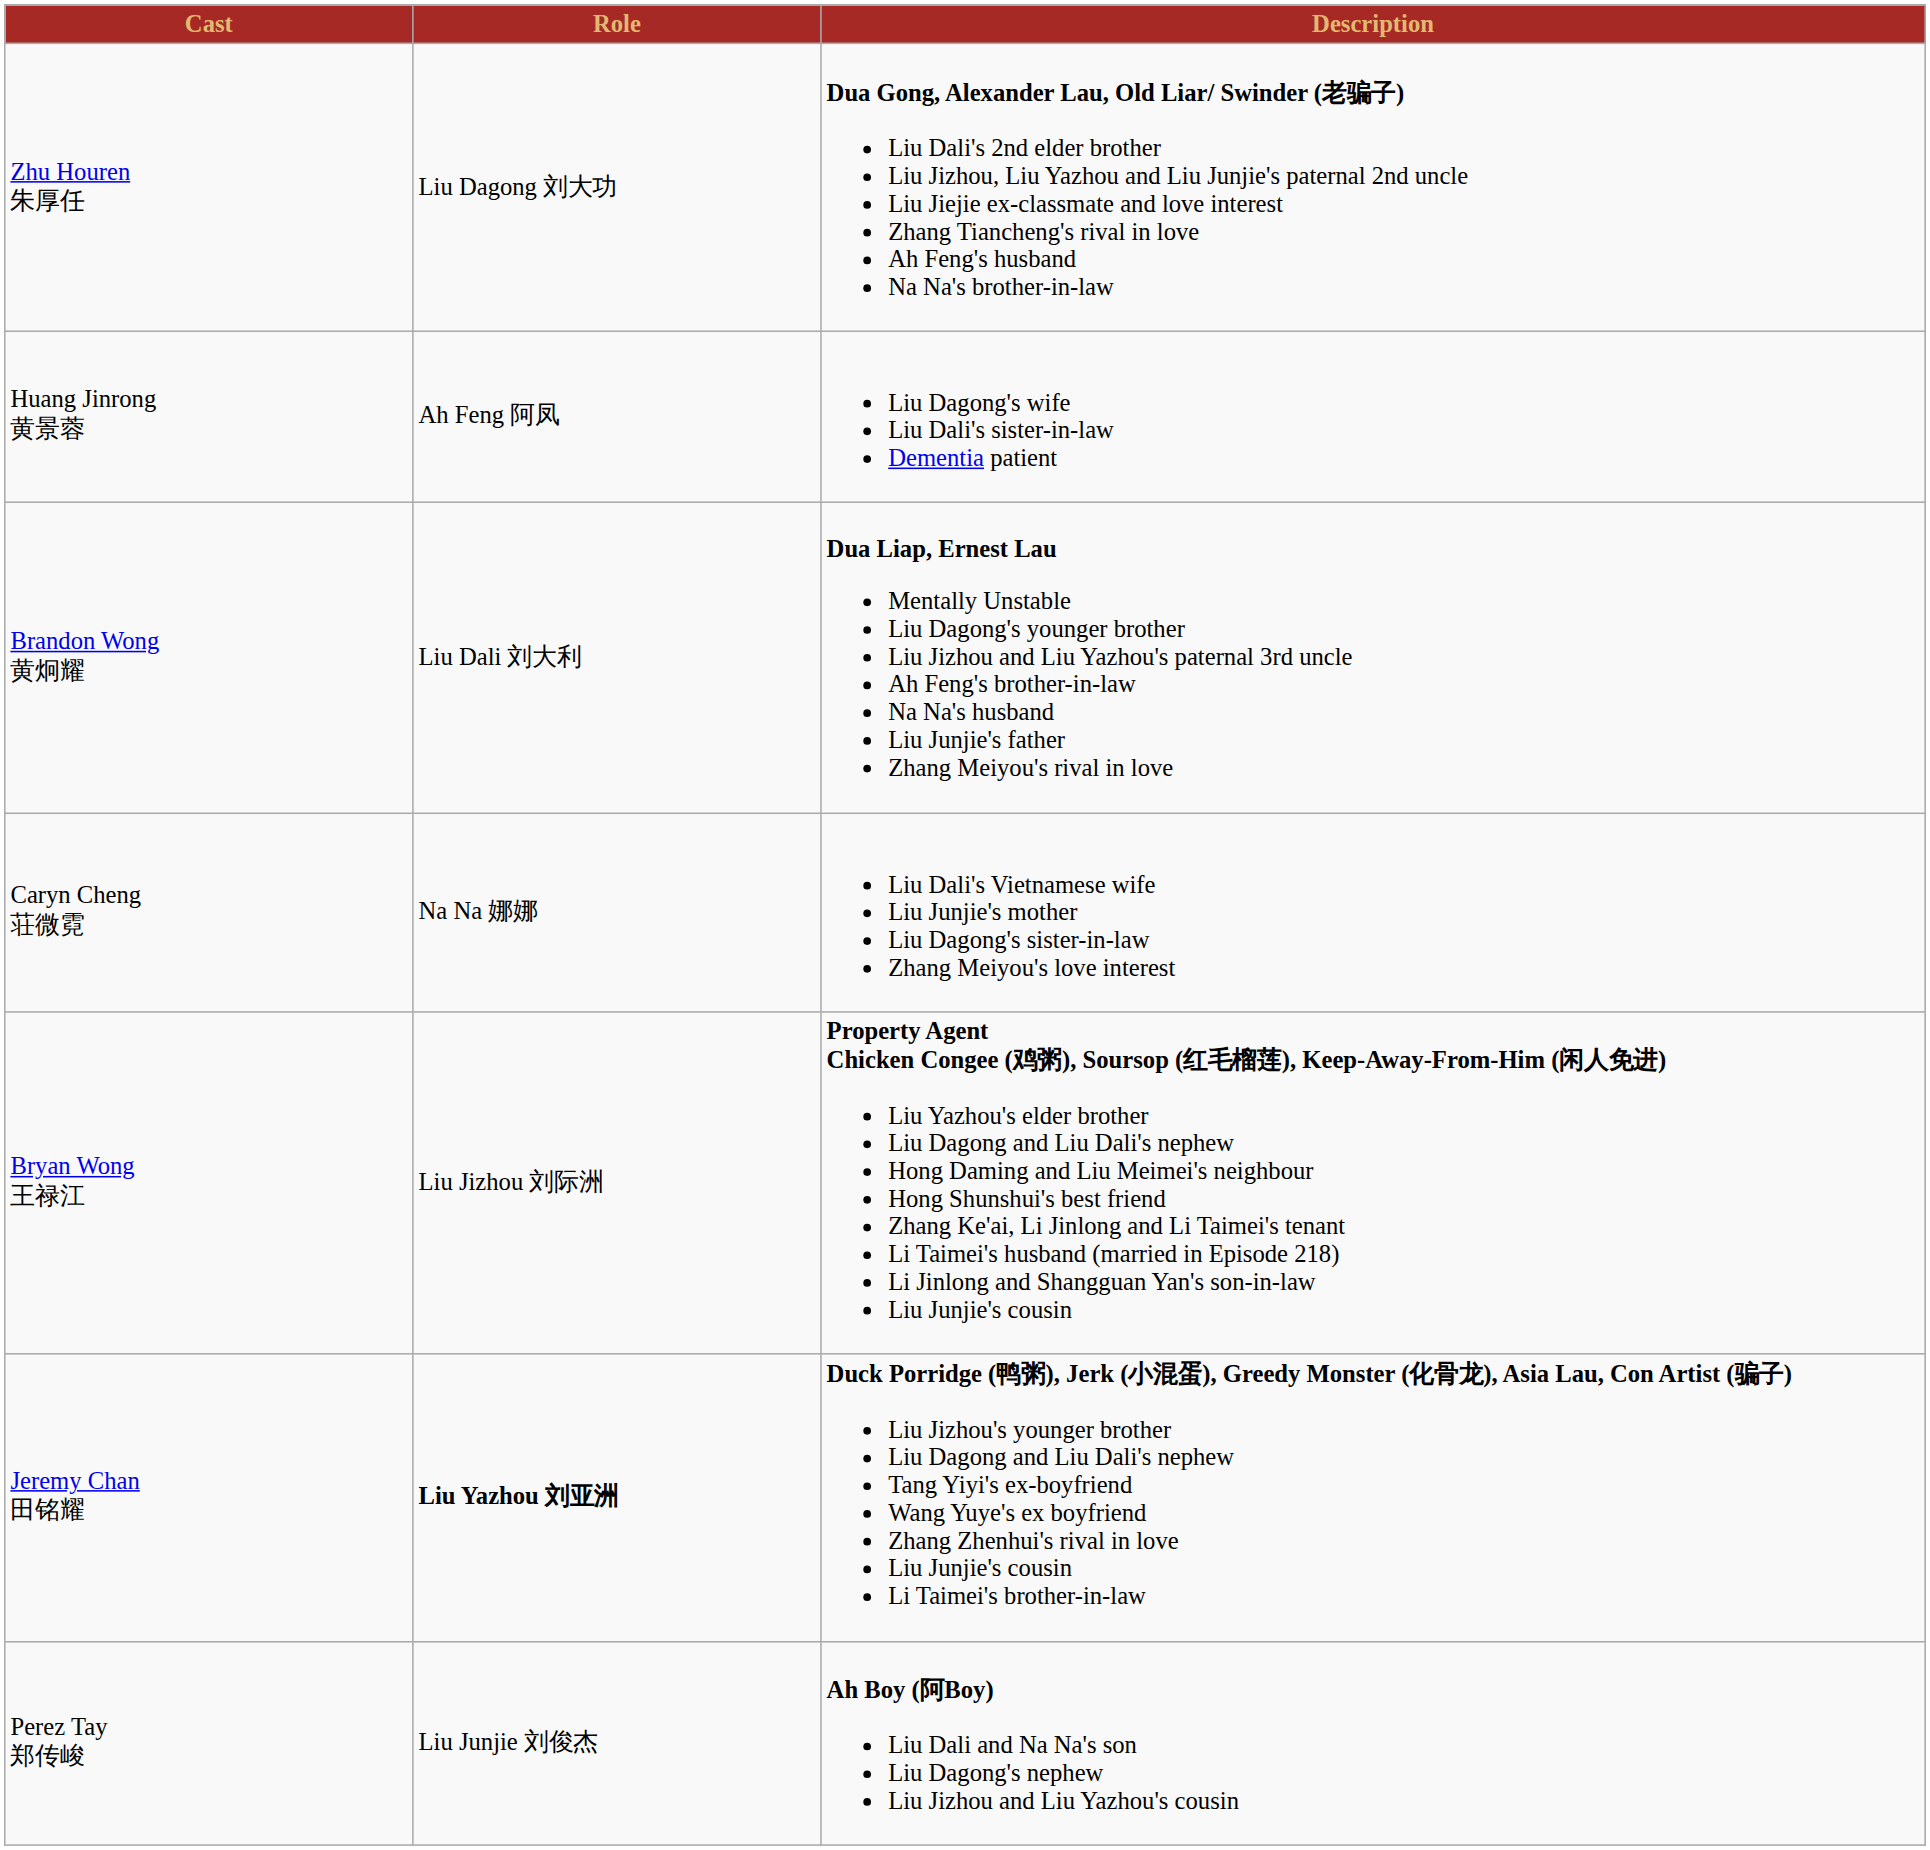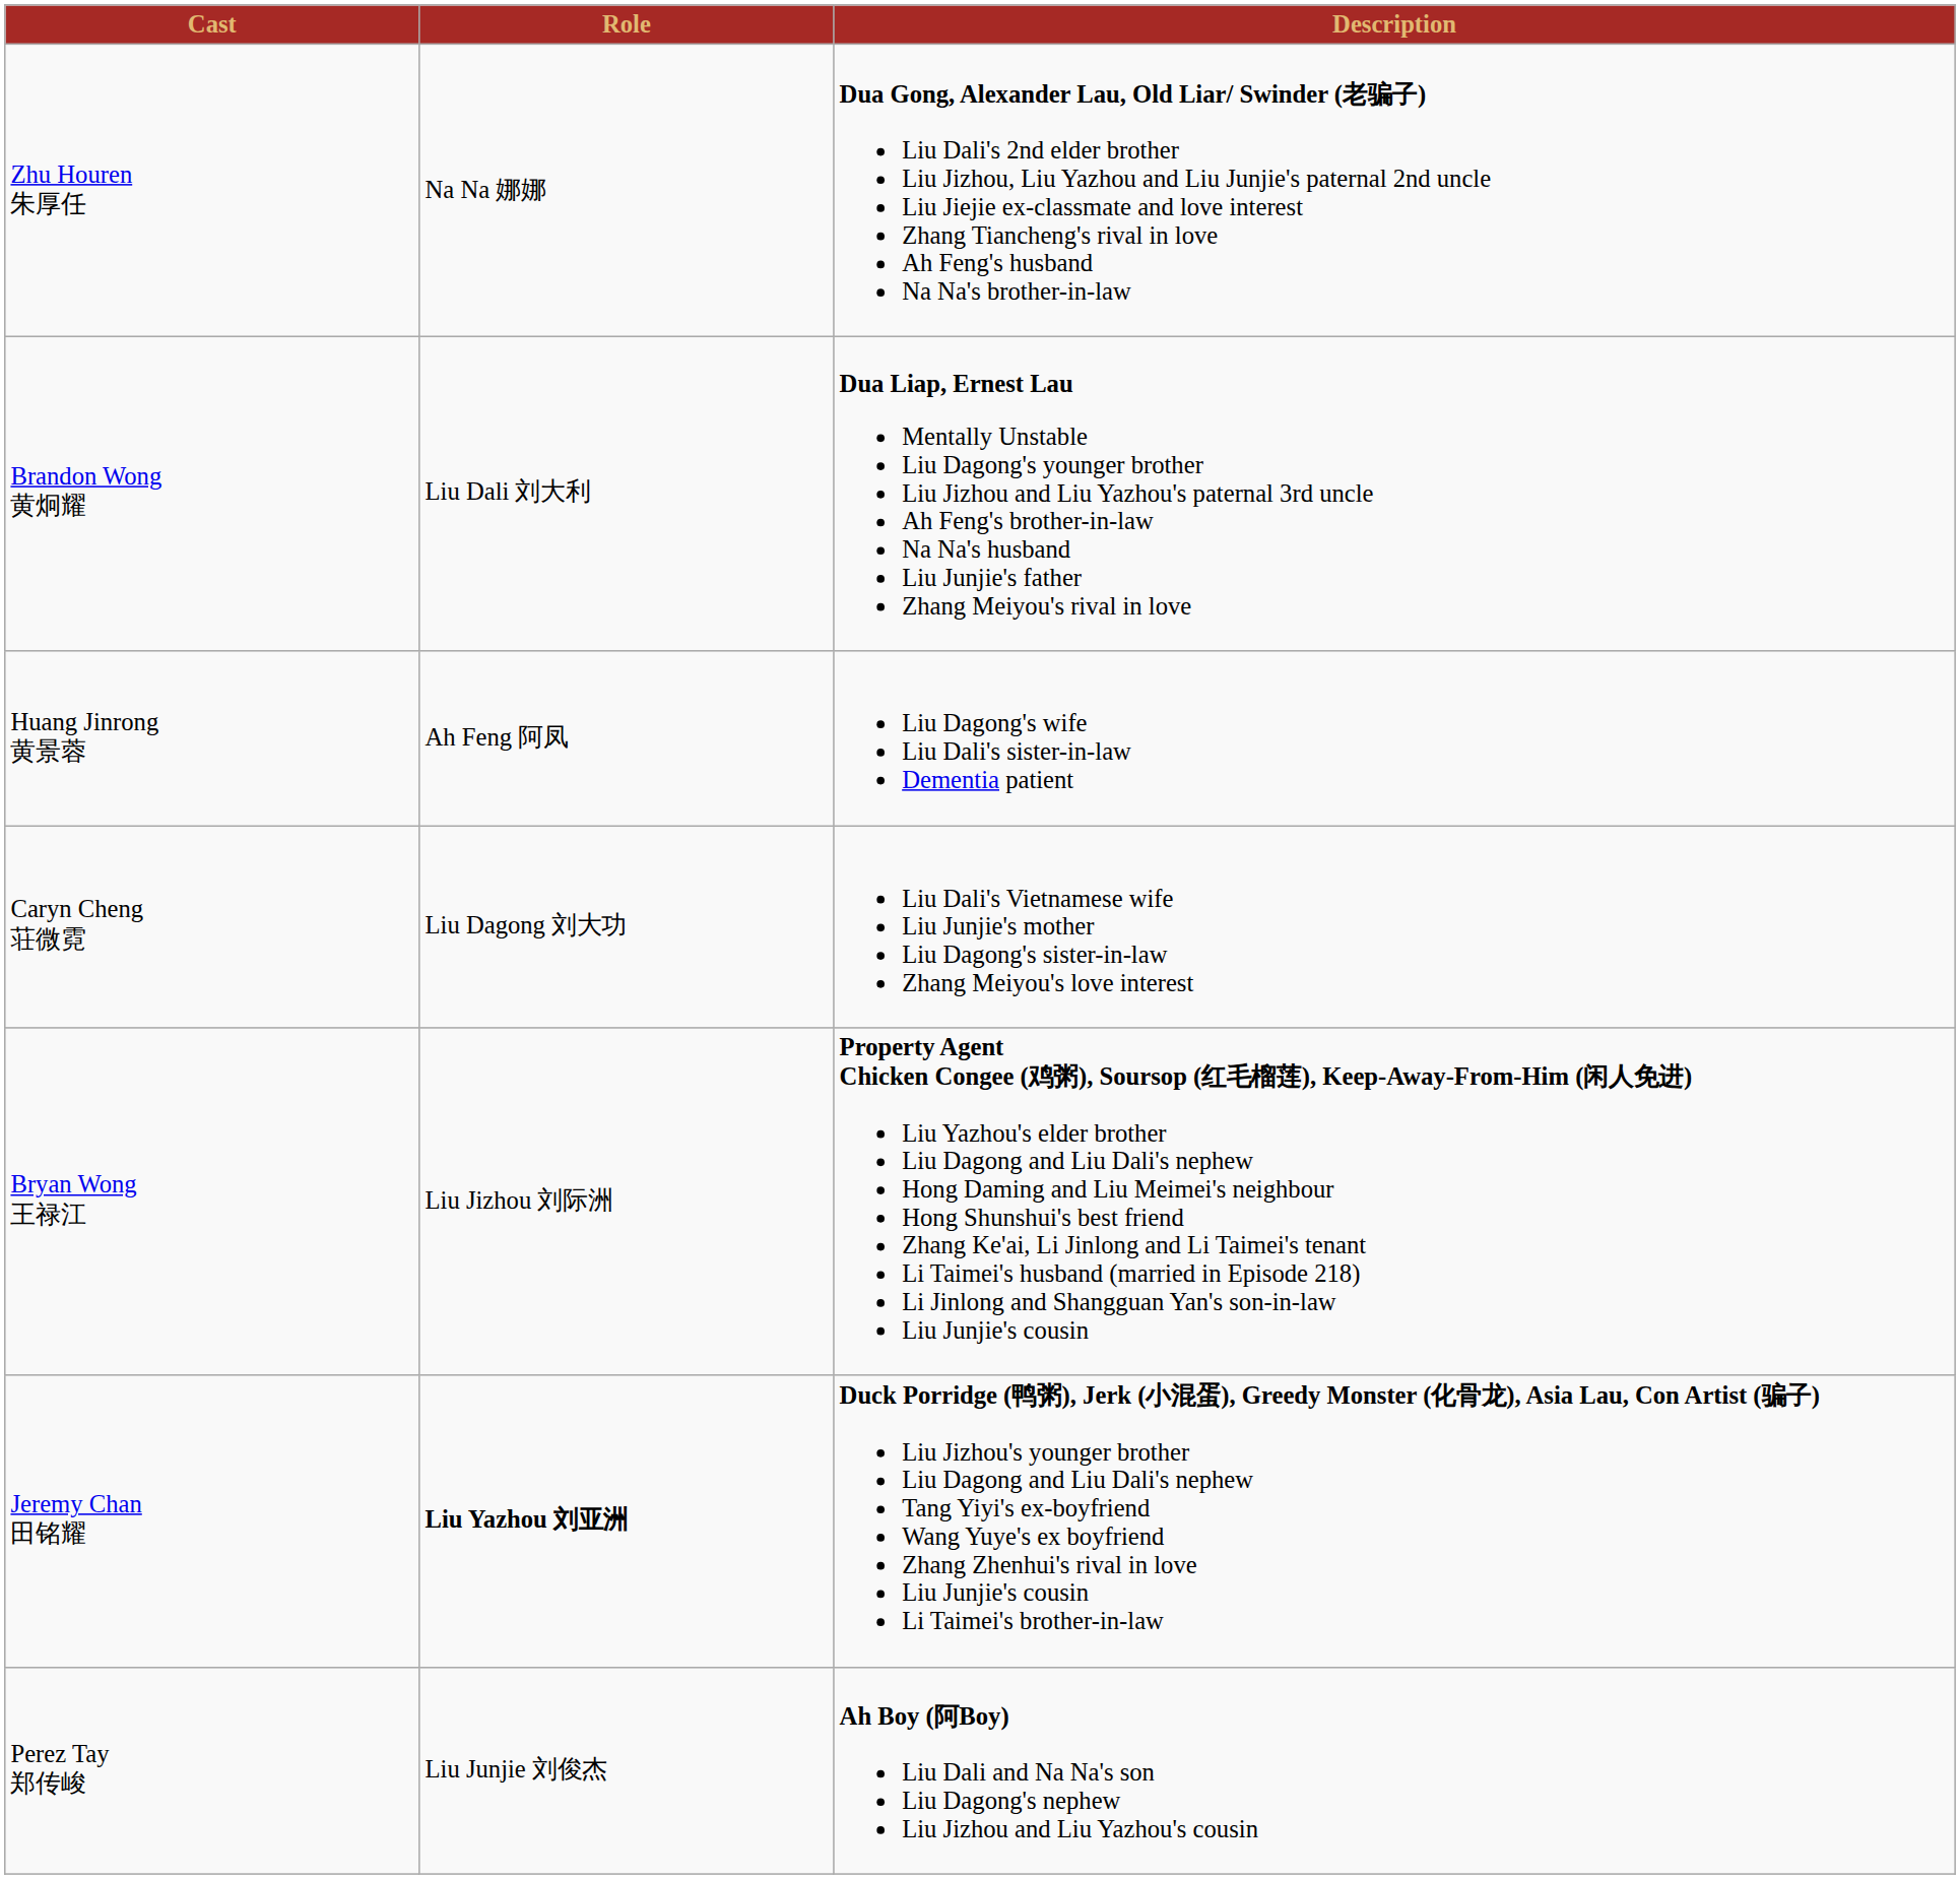Zhu Houren 朱厚任 | Role: Liu Dagong 刘大功 -> Na Na 娜娜
rows swapped: Huang Jinrong 黄景蓉 <-> Brandon Wong 黄炯耀
Caryn Cheng 荘微霓 | Role: Na Na 娜娜 -> Liu Dagong 刘大功
